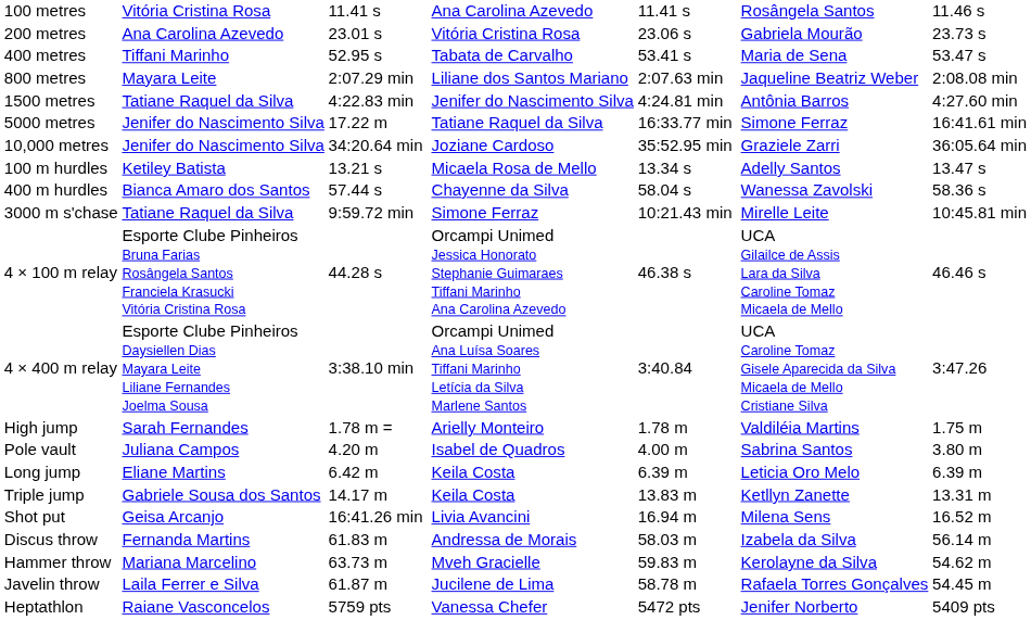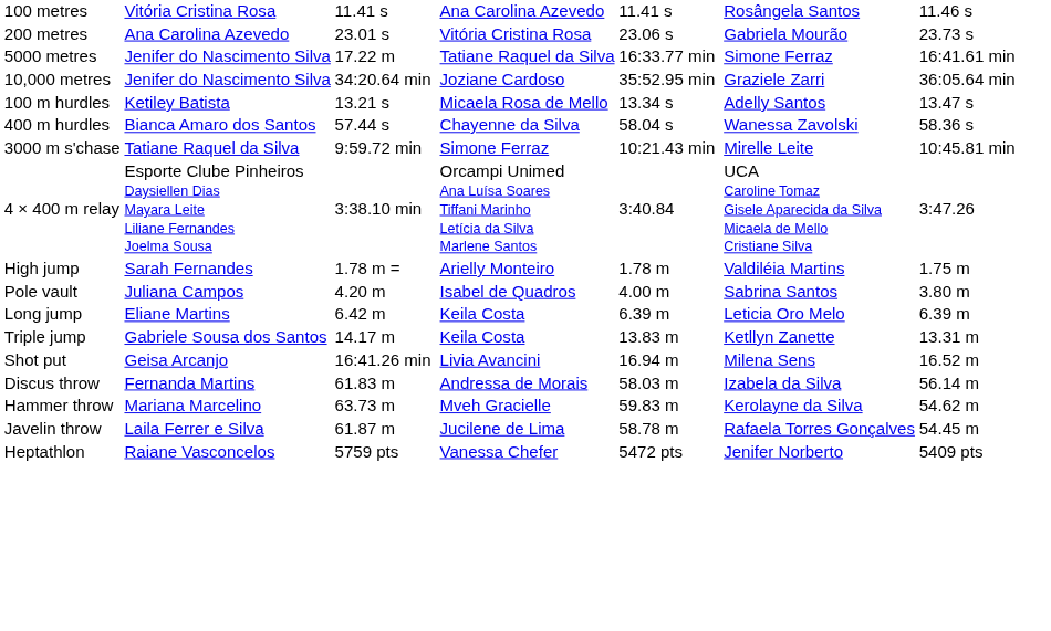- row: 400 metres | Tiffani Marinho | 52.95 s | Tabata de Carvalho | 53.41 s | Maria de Sena | 53.47 s
- row: 800 metres | Mayara Leite | 2:07.29 min | Liliane dos Santos Mariano | 2:07.63 min | Jaqueline Beatriz Weber | 2:08.08 min
- row: 1500 metres | Tatiane Raquel da Silva | 4:22.83 min | Jenifer do Nascimento Silva | 4:24.81 min | Antônia Barros | 4:27.60 min
- row: 4 × 100 m relay | Esporte Clube Pinheiros Bruna Farias Rosângela Santos Franciela Krasucki Vitória Cristina Rosa | 44.28 s | Orcampi Unimed Jessica Honorato Stephanie Guimaraes Tiffani Marinho Ana Carolina Azevedo | 46.38 s | UCA Gilailce de Assis Lara da Silva Caroline Tomaz Micaela de Mello | 46.46 s
